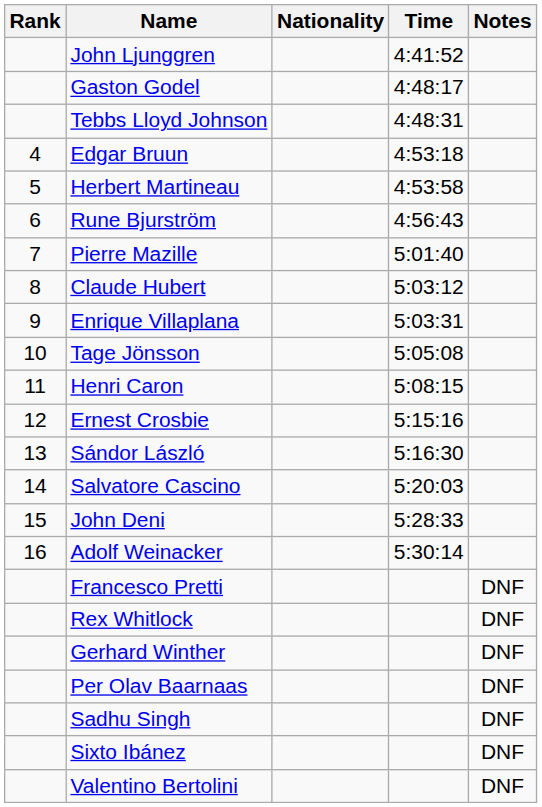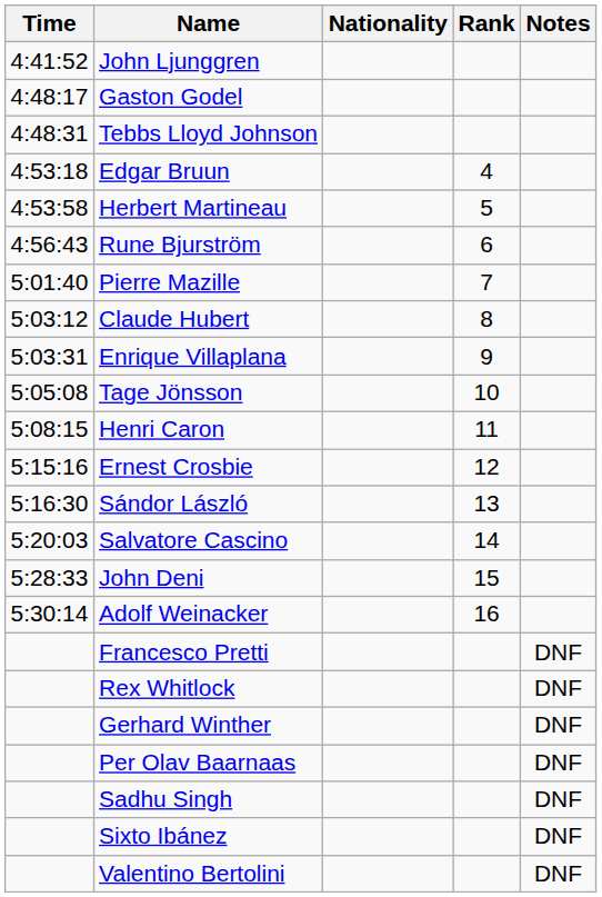columns swapped: Rank <-> Time
